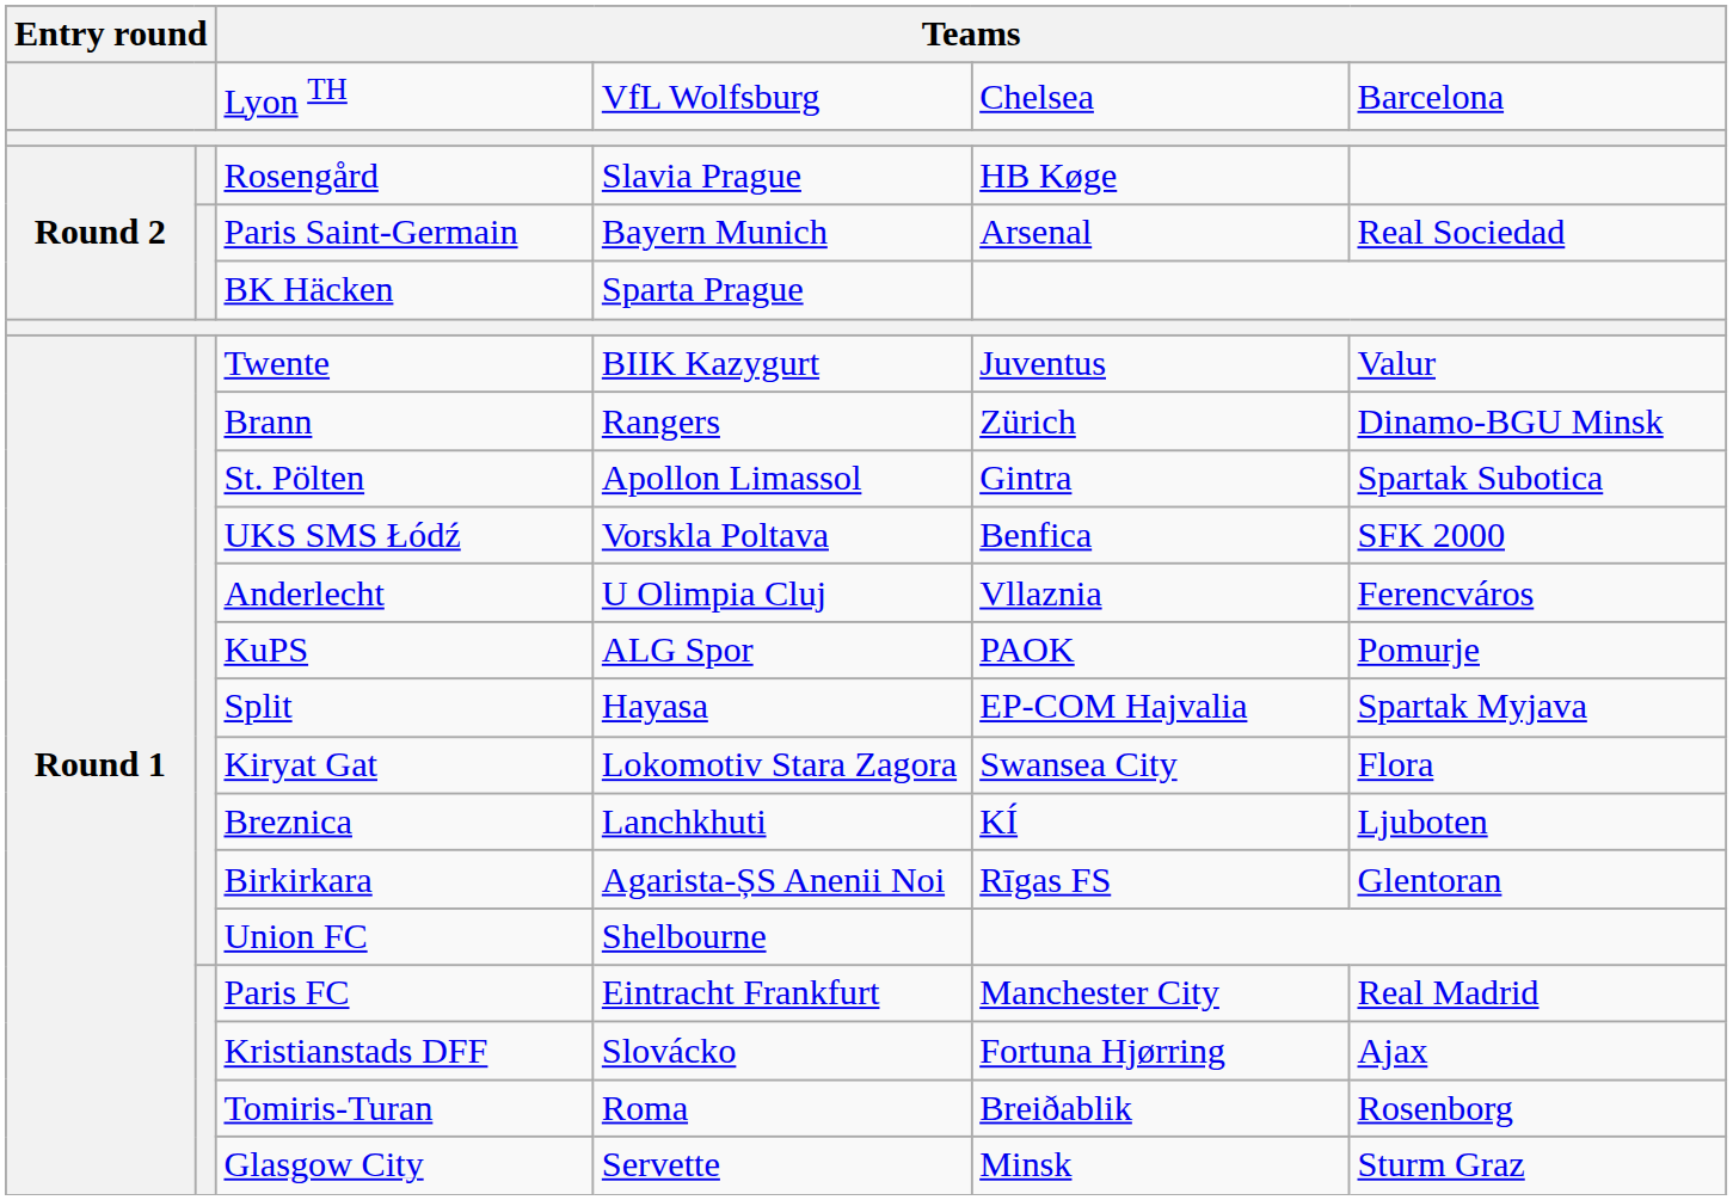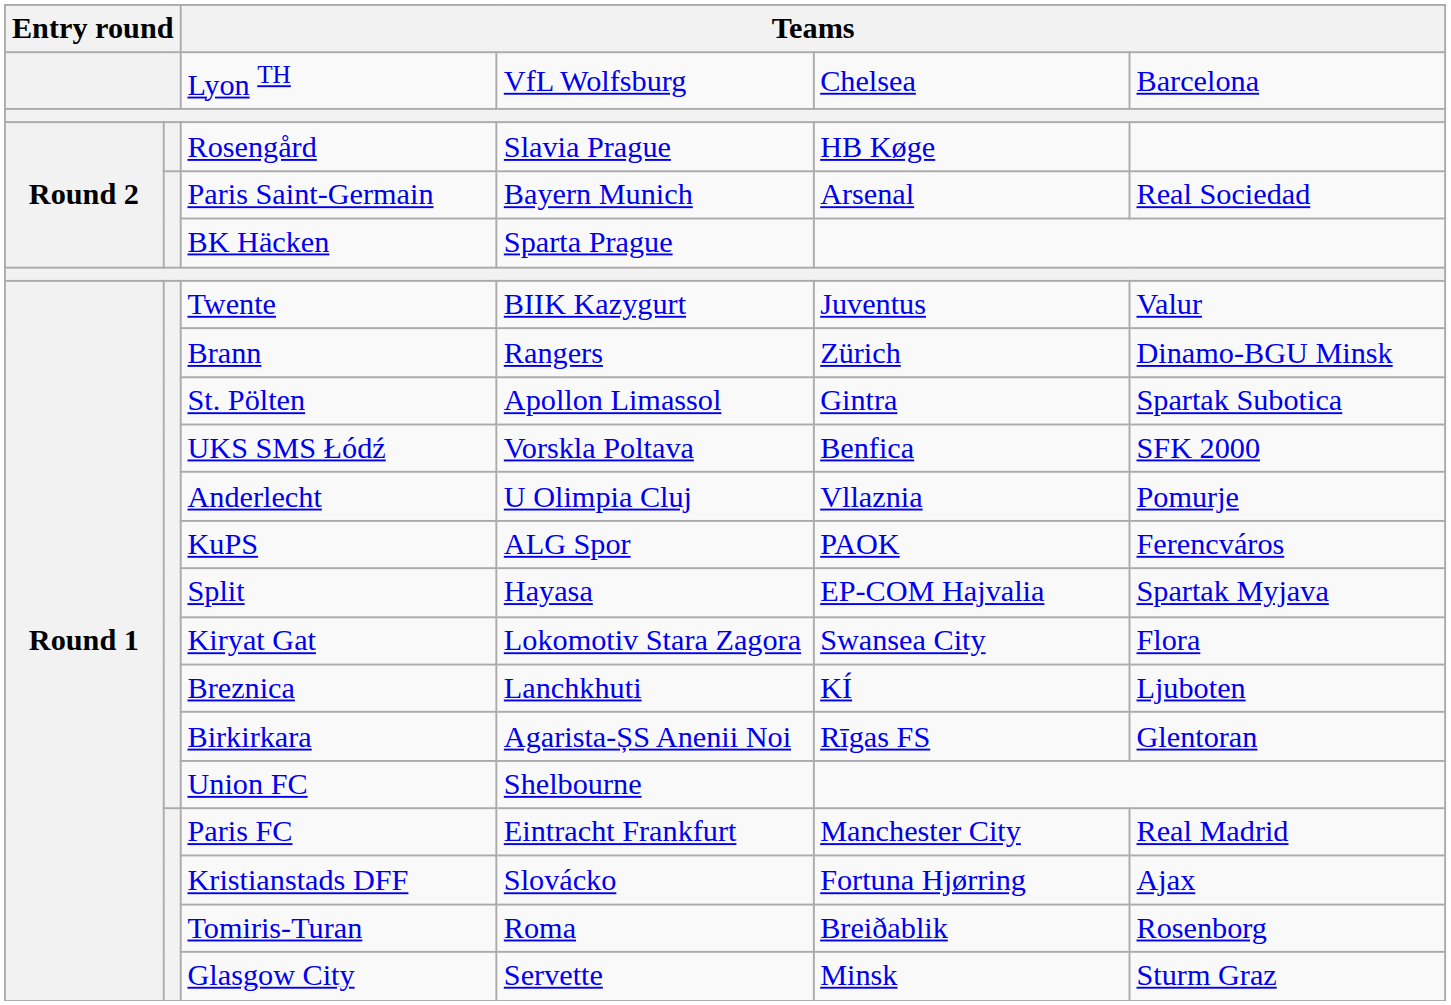Anderlecht | column 6: Ferencváros -> Pomurje
KuPS | column 6: Pomurje -> Ferencváros
